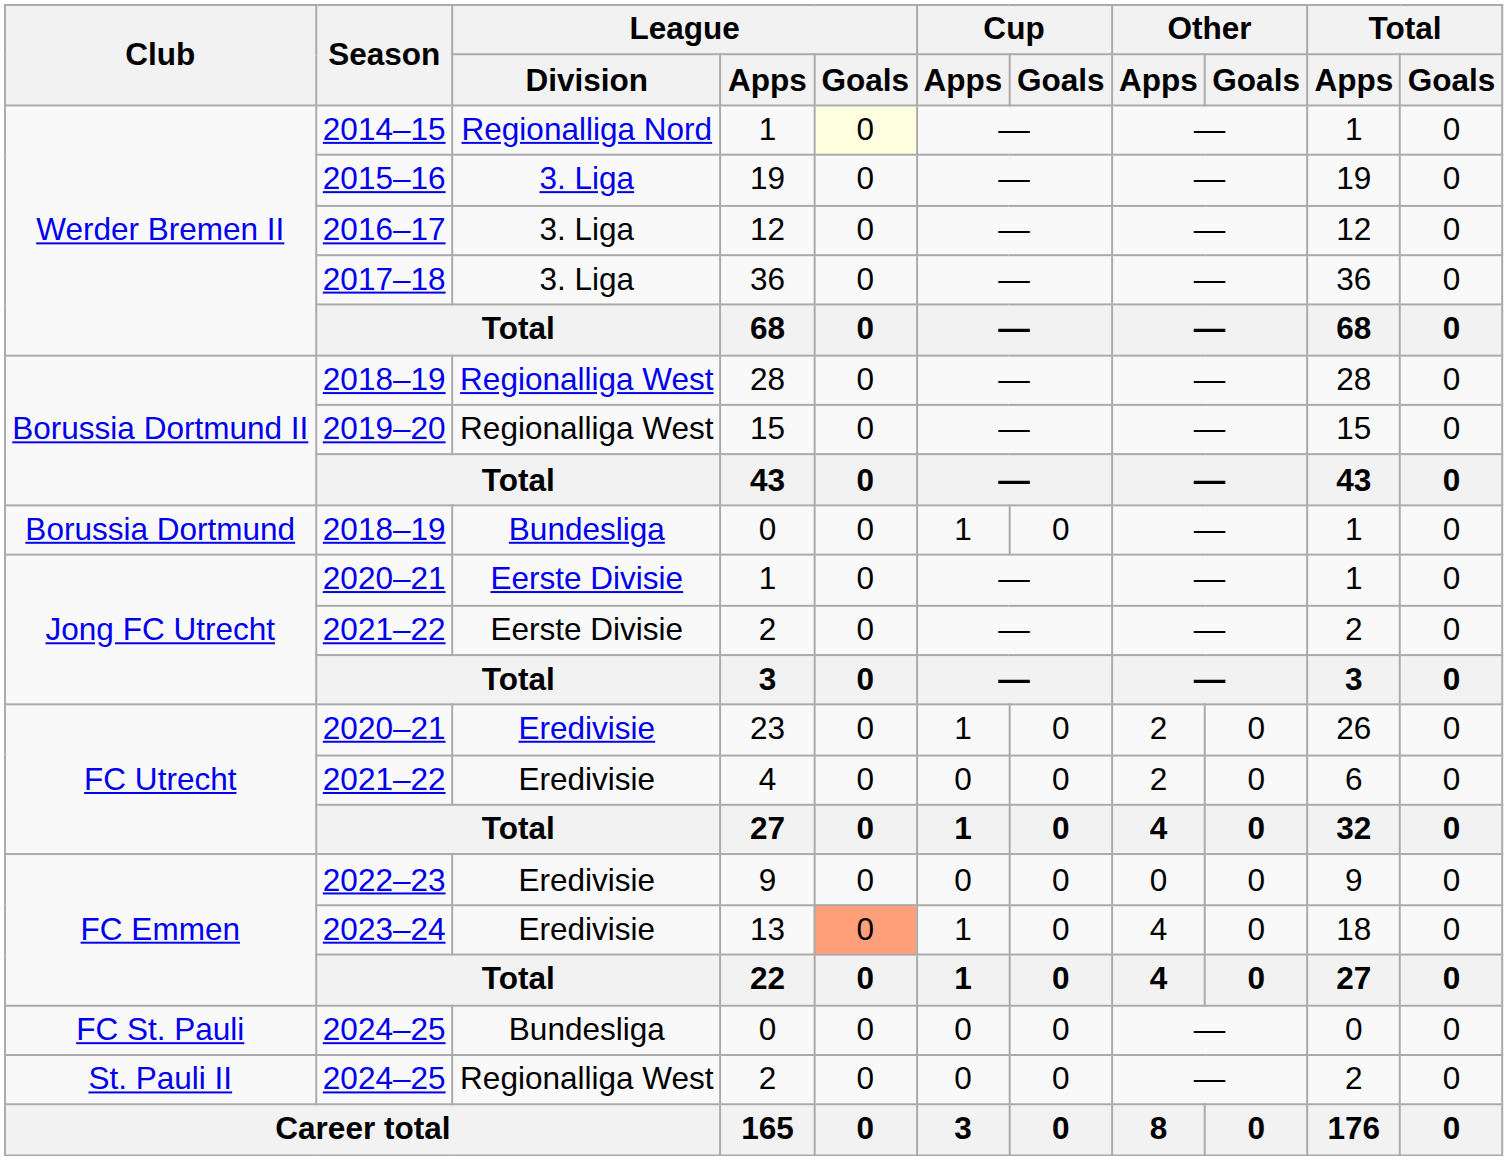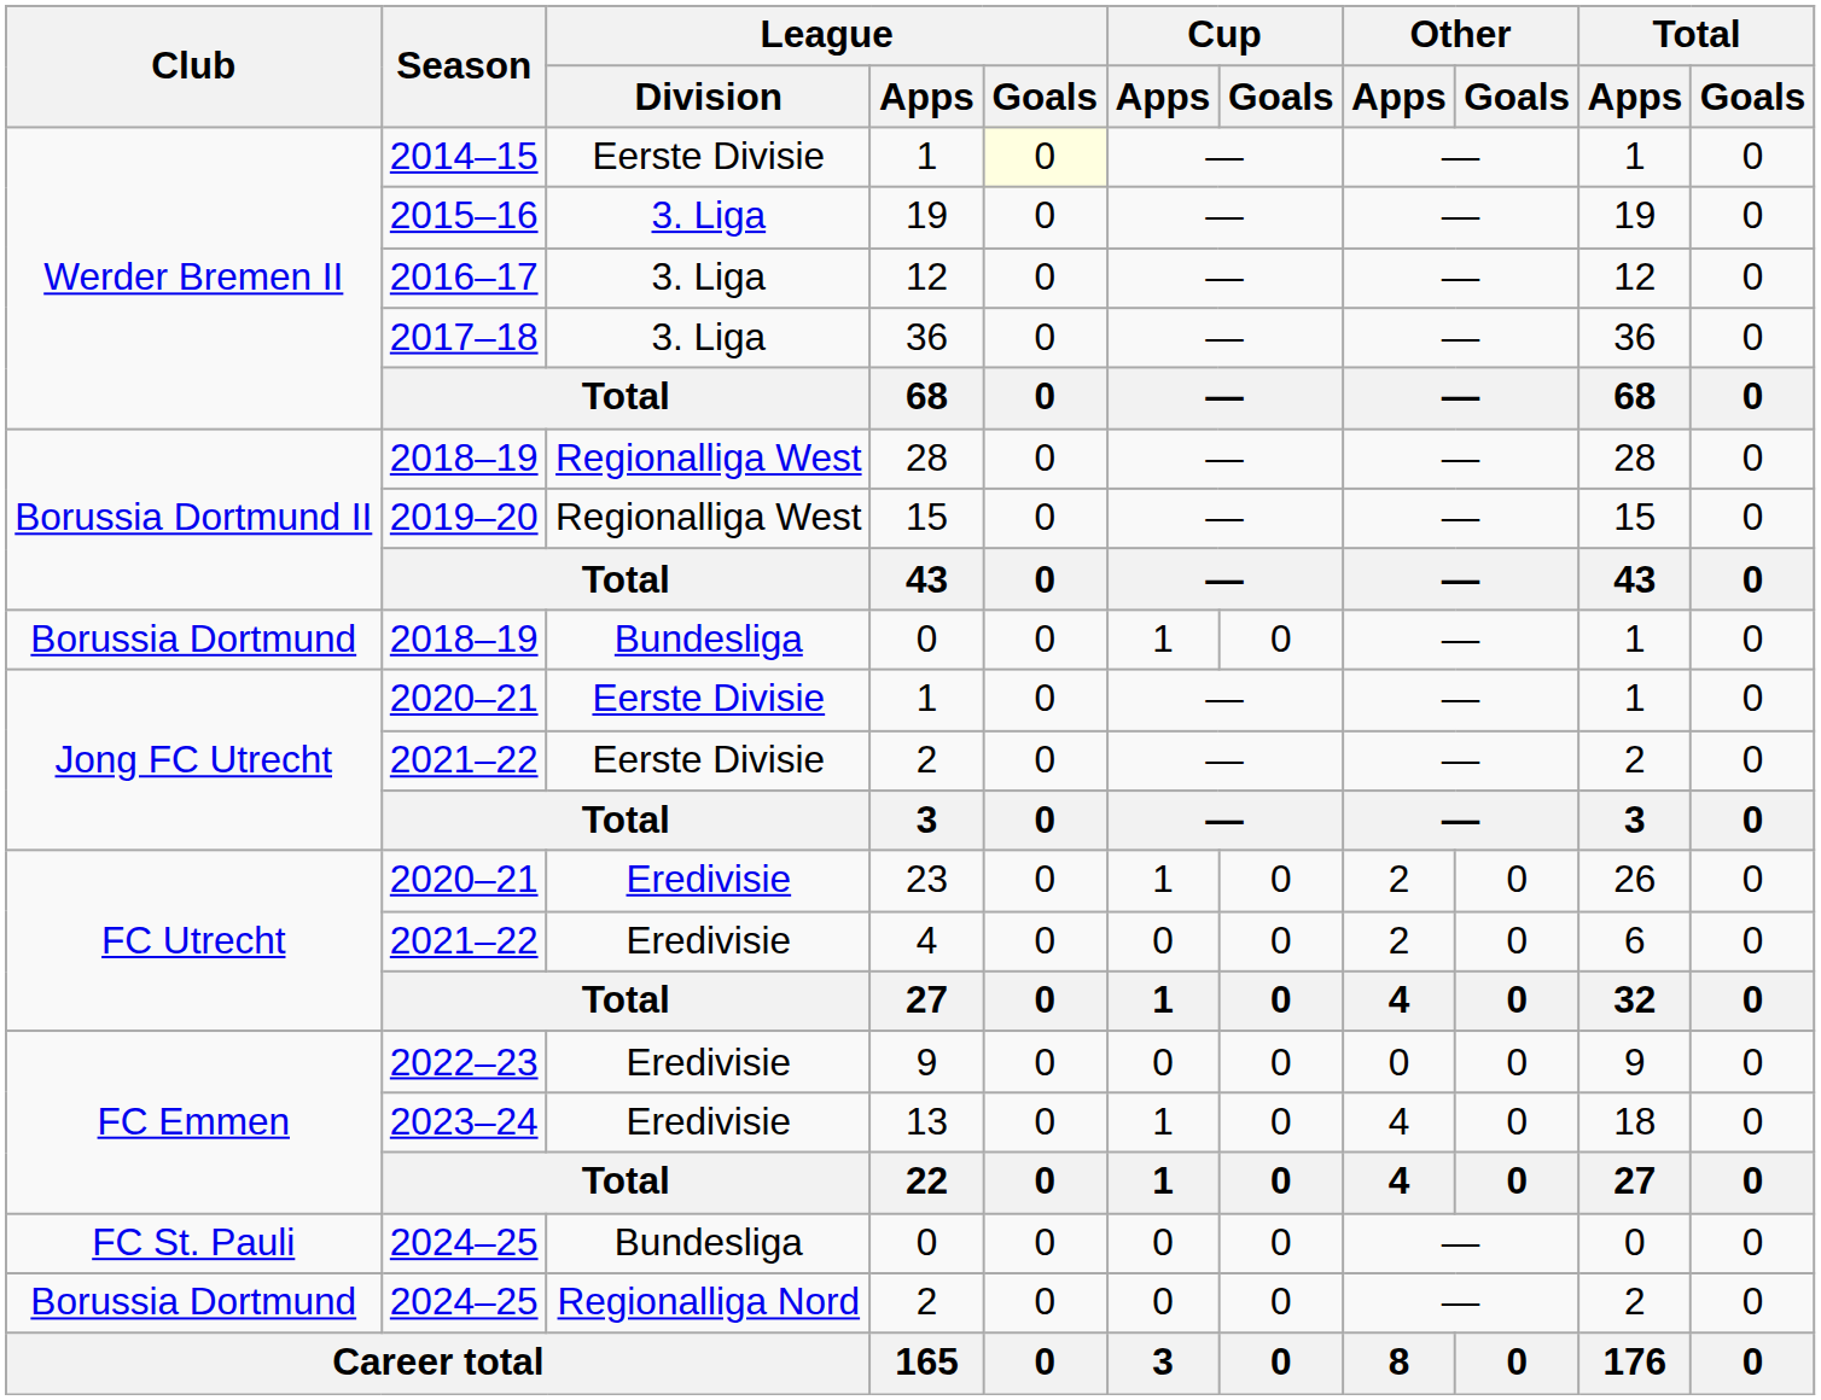2014–15 / 1 | League / Division: Regionalliga Nord -> Eerste Divisie
13 | League / Goals: lightsalmon background -> no background
2024–25 / 2 | Club: St. Pauli II -> Borussia Dortmund
2024–25 / 2 | League / Division: Regionalliga West -> Regionalliga Nord
